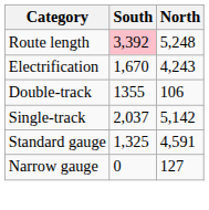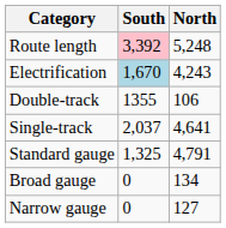Electrification | South: no background -> lightblue background
Single-track | North: 5,142 -> 4,641
Standard gauge | North: 4,591 -> 4,791
+ row: Broad gauge | 0 | 134
